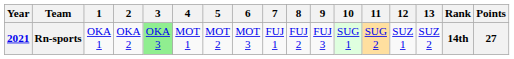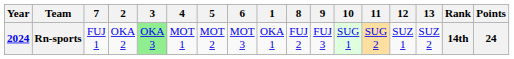columns swapped: 1 <-> 7
Rn-sports | Year: 2021 -> 2024
Rn-sports | Points: 27 -> 24
